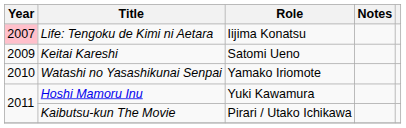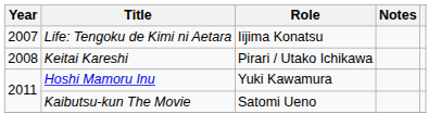Life: Tengoku de Kimi ni Aetara | Year: pink background -> no background
Keitai Kareshi | Year: 2009 -> 2008
Keitai Kareshi | Role: Satomi Ueno -> Pirari / Utako Ichikawa
- row: 2010 | Watashi no Yasashikunai Senpai | Yamako Iriomote
Kaibutsu-kun The Movie | Role: Pirari / Utako Ichikawa -> Satomi Ueno
